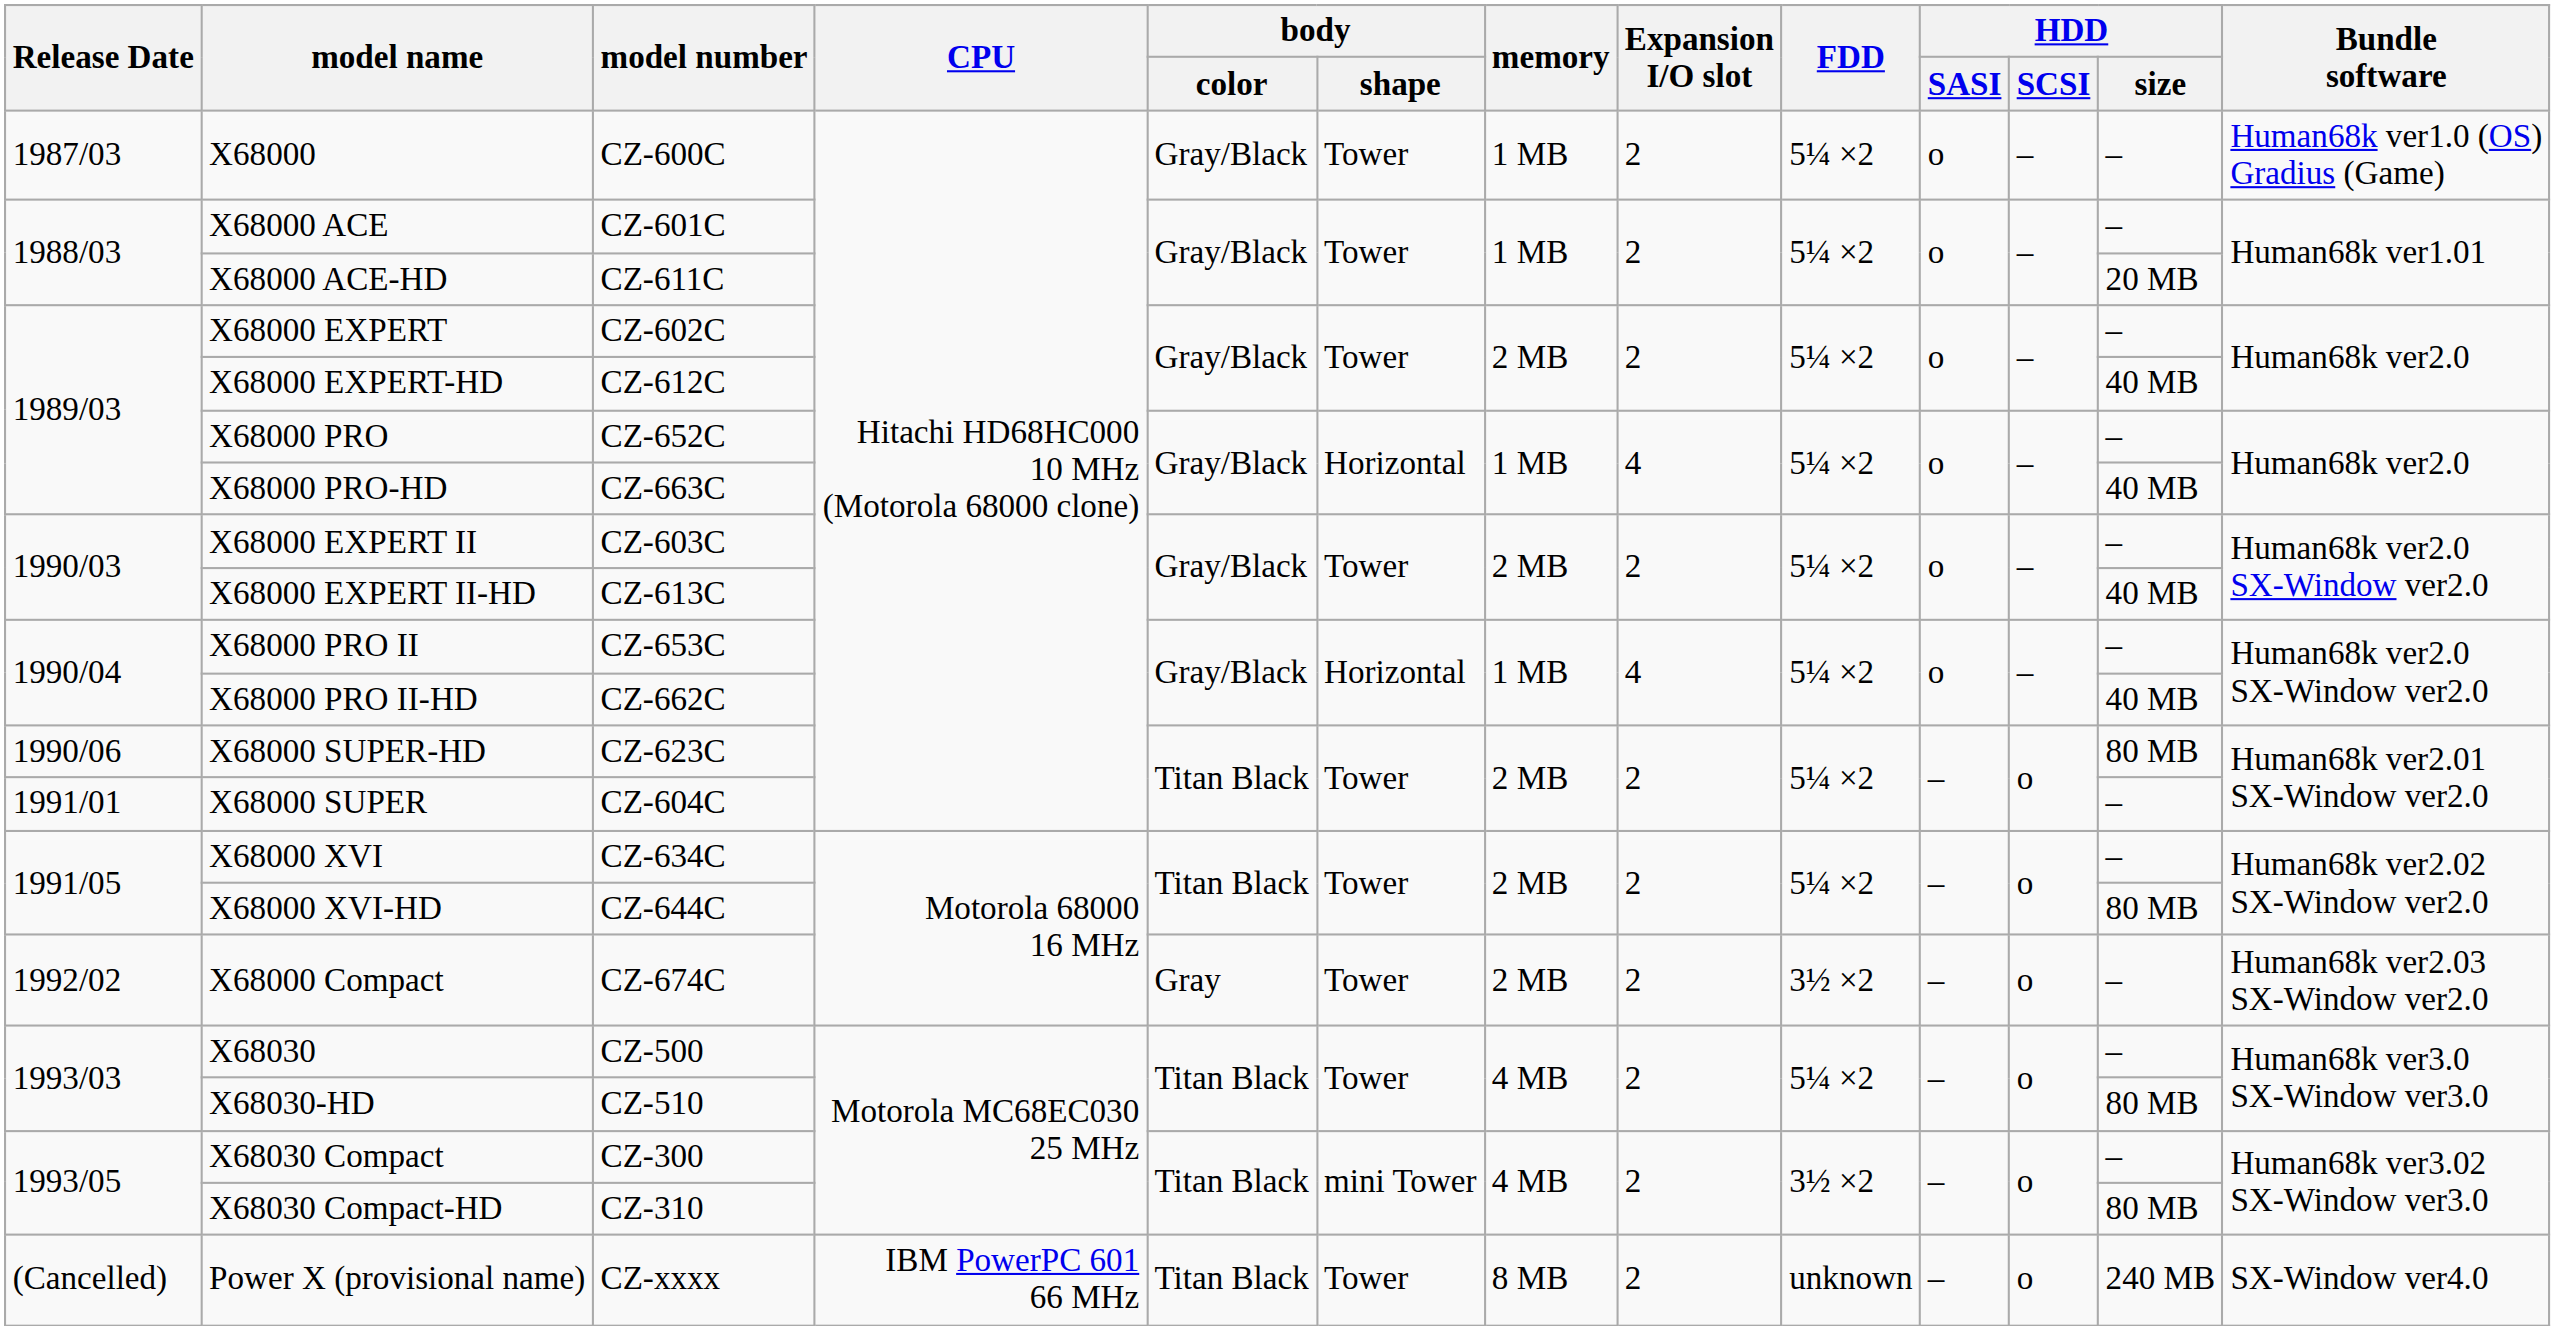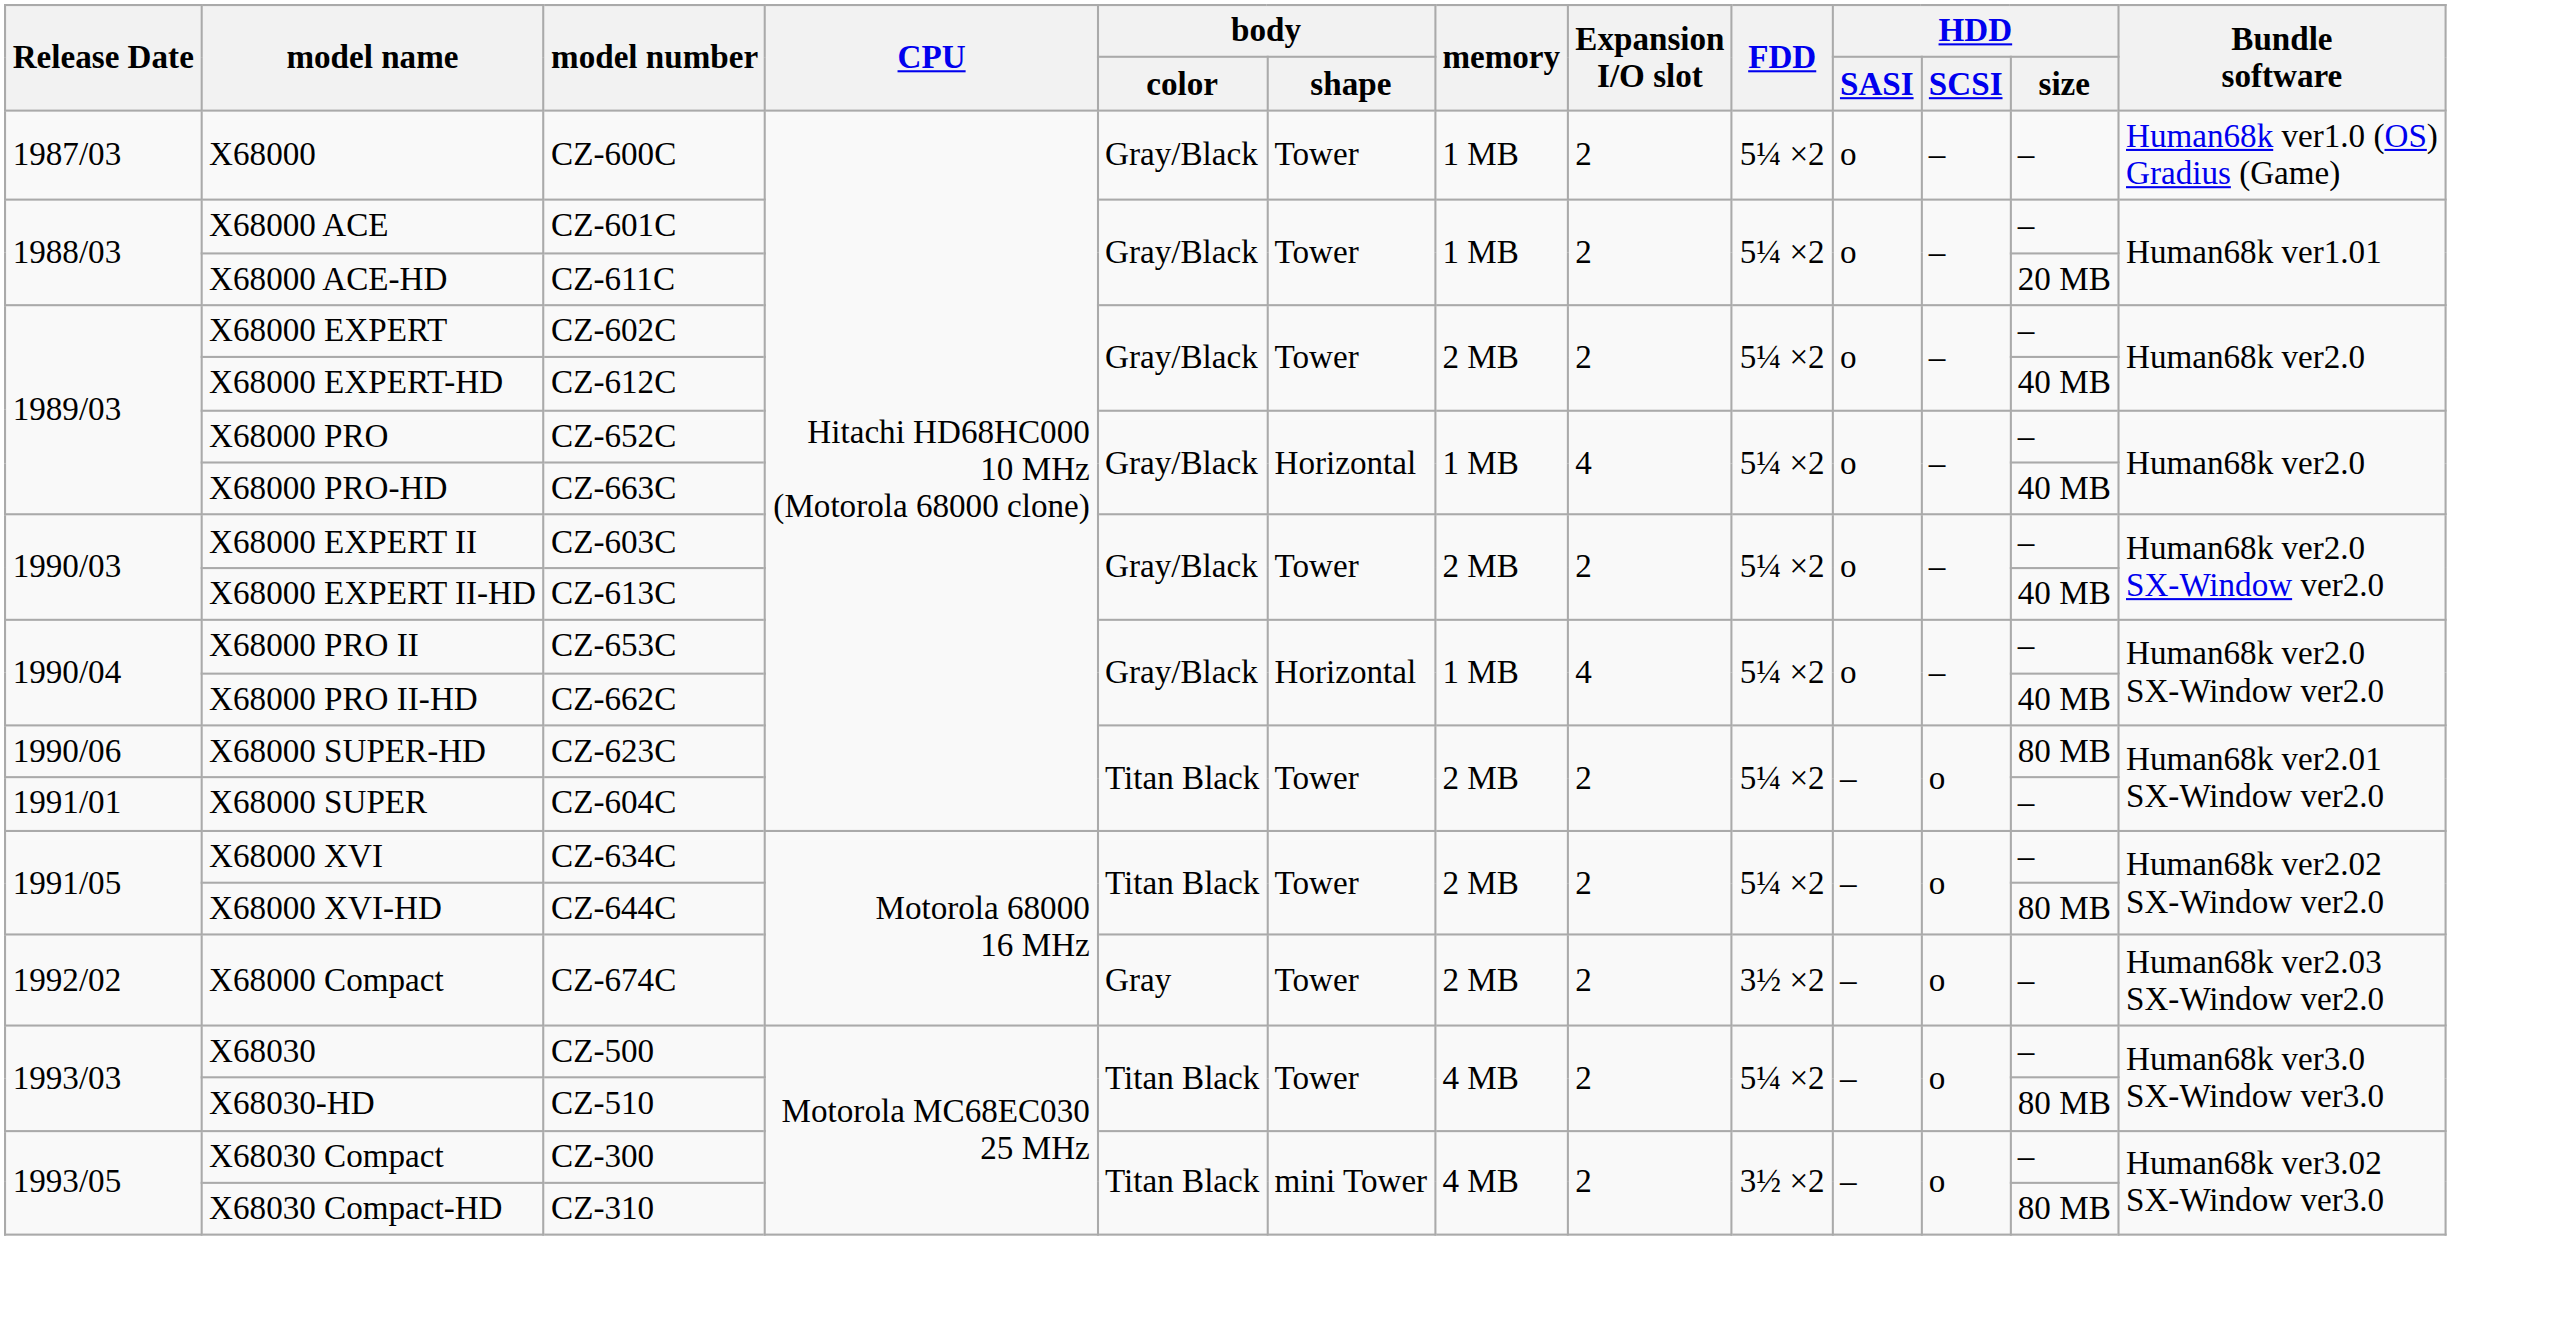- row: (Cancelled) | Power X (provisional name) | CZ-xxxx | IBM PowerPC 601 66 MHz | Titan Black | Tower | 8 MB | 2 | unknown | – | o | 240 MB | SX-Window ver4.0
